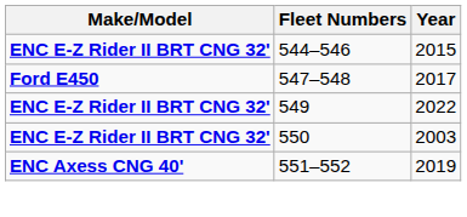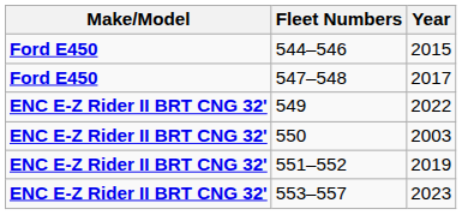544–546 | Make/Model: ENC E-Z Rider II BRT CNG 32' -> Ford E450
551–552 | Make/Model: ENC Axess CNG 40' -> ENC E-Z Rider II BRT CNG 32'
+ row: ENC E-Z Rider II BRT CNG 32' | 553–557 | 2023
